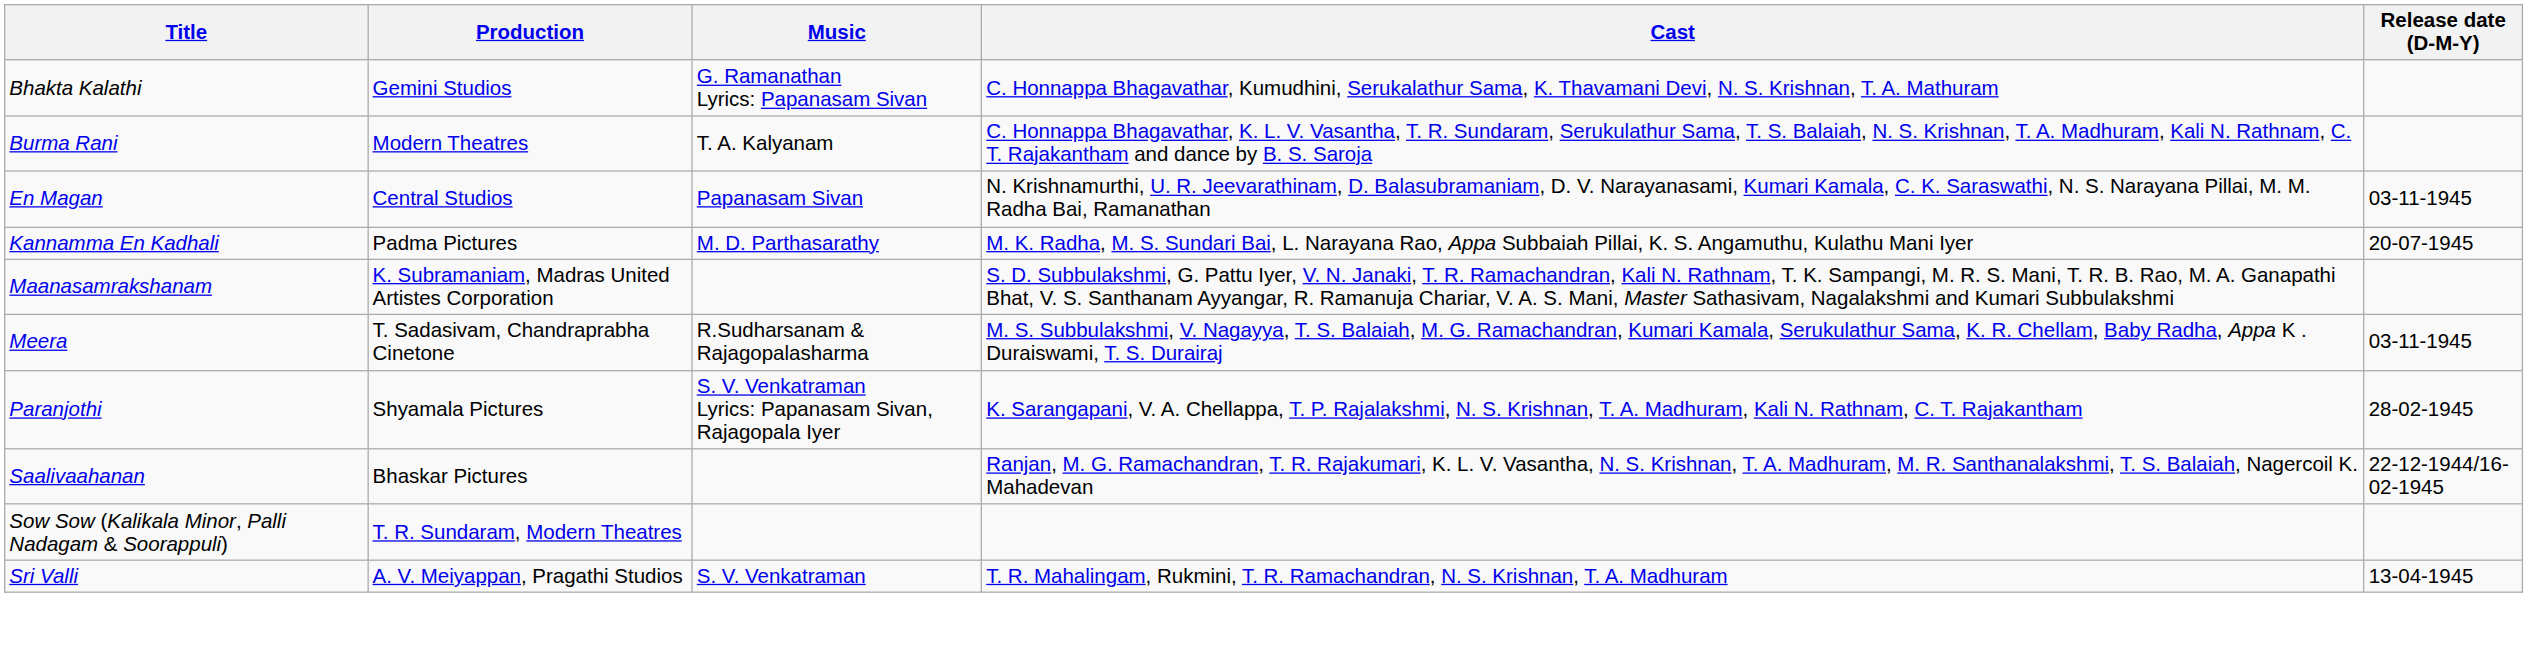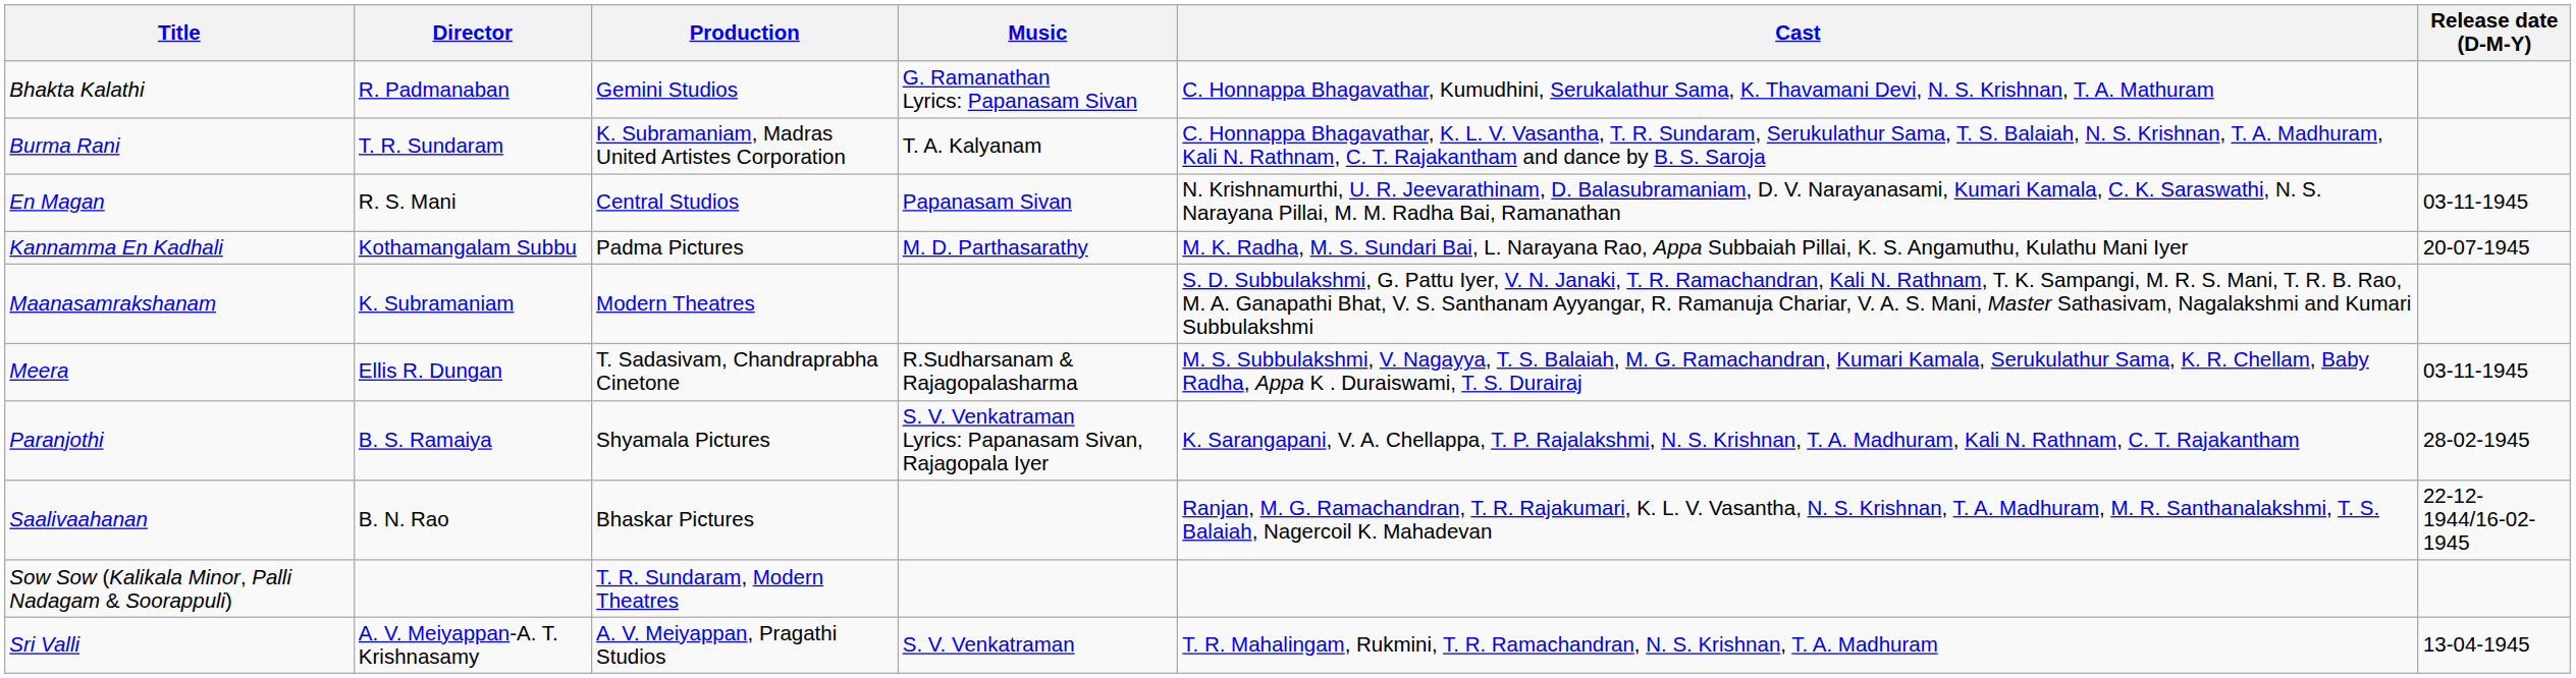+ column: Director | R. Padmanaban | T. R. Sundaram | R. S. Mani | Kothamangalam Subbu | K. Subramaniam | Ellis R. Dungan | B. S. Ramaiya | B. N. Rao | A. V. Meiyappan-A. T. Krishnasamy
Burma Rani | Production: Modern Theatres -> K. Subramaniam, Madras United Artistes Corporation
Maanasamrakshanam | Production: K. Subramaniam, Madras United Artistes Corporation -> Modern Theatres
